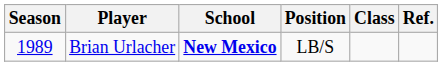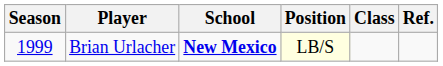Brian Urlacher | Season: 1989 -> 1999
Brian Urlacher | Position: no background -> lightyellow background
